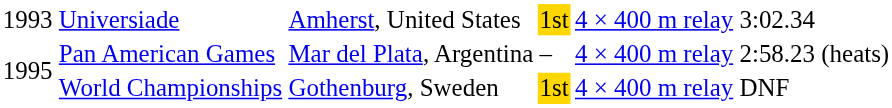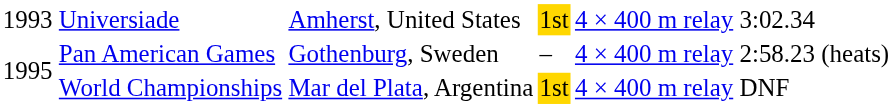Pan American Games | column 3: Mar del Plata, Argentina -> Gothenburg, Sweden
World Championships | column 3: Gothenburg, Sweden -> Mar del Plata, Argentina
